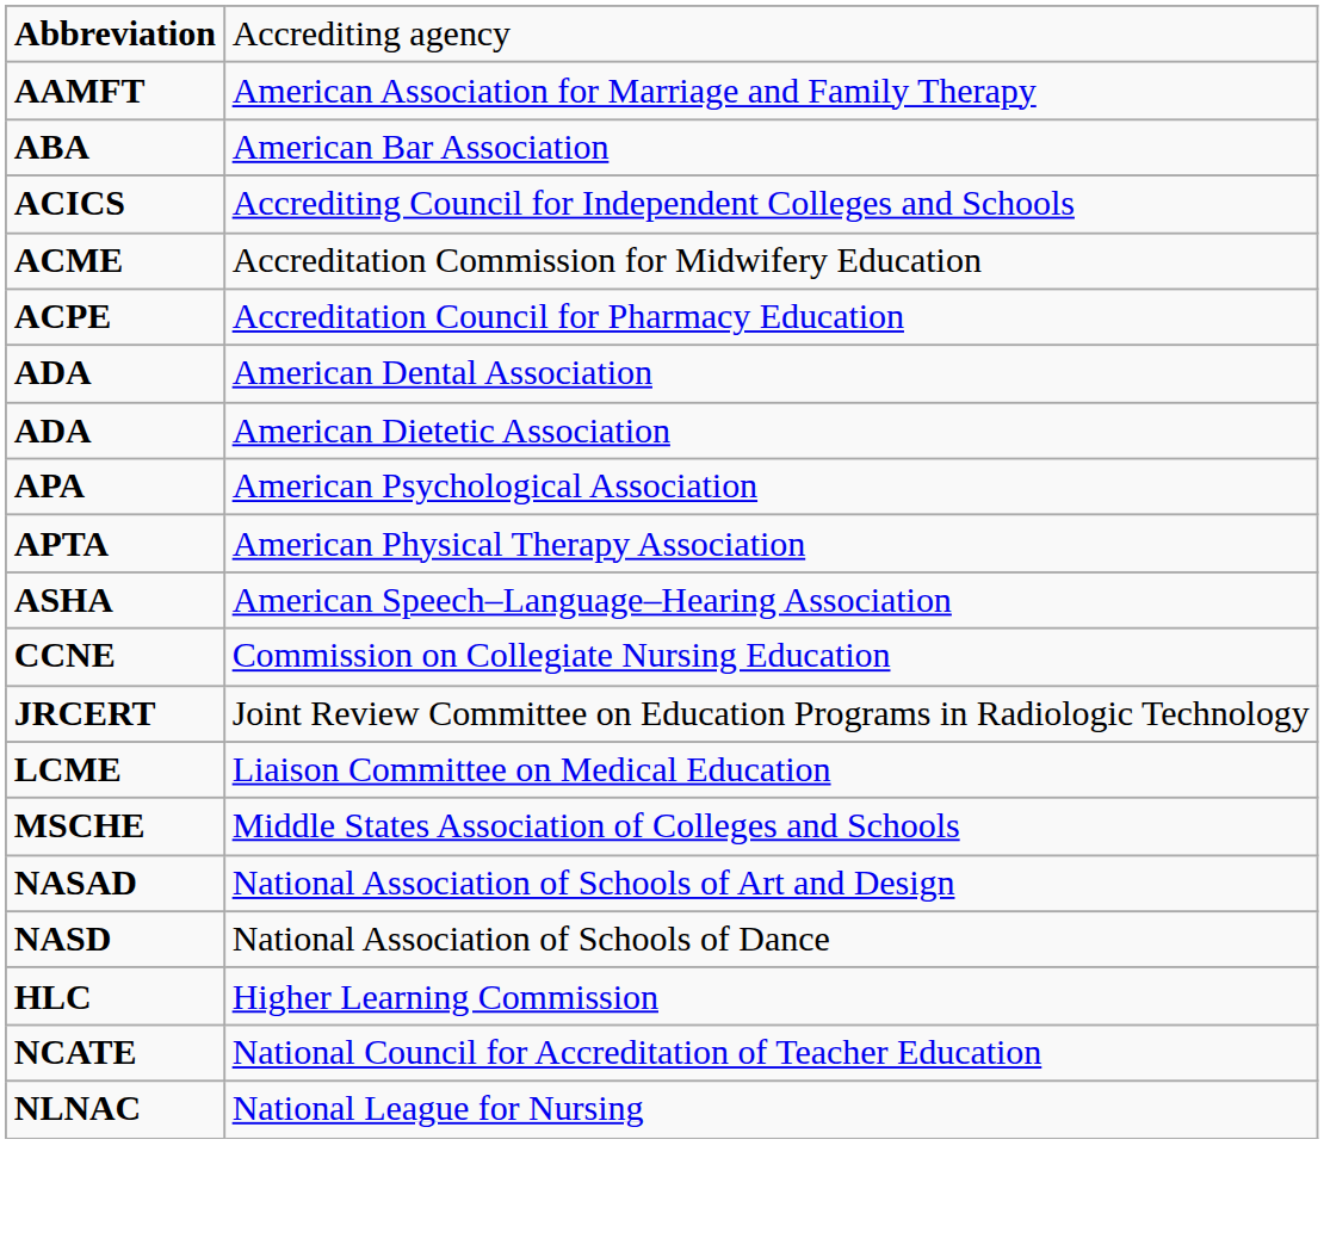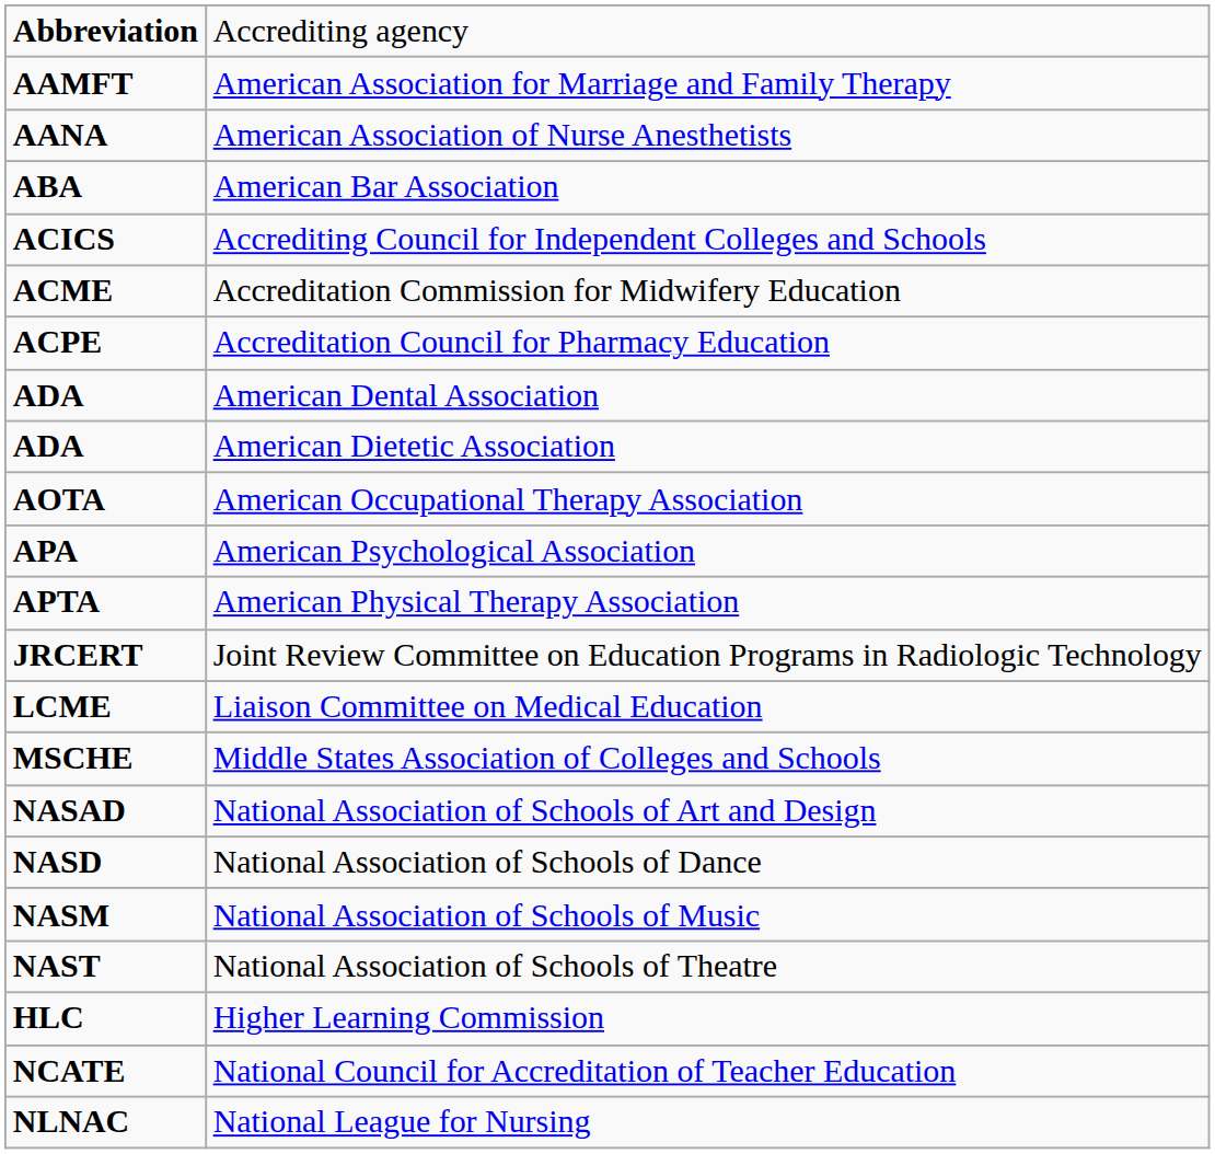+ row: AANA | American Association of Nurse Anesthetists
+ row: AOTA | American Occupational Therapy Association
- row: ASHA | American Speech–Language–Hearing Association
- row: CCNE | Commission on Collegiate Nursing Education
+ row: NASM | National Association of Schools of Music
+ row: NAST | National Association of Schools of Theatre
